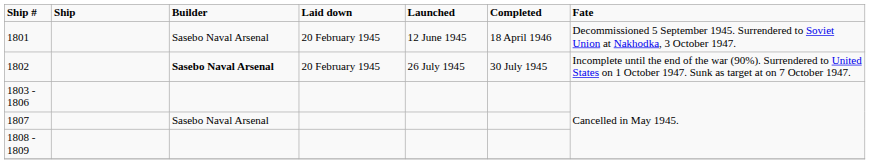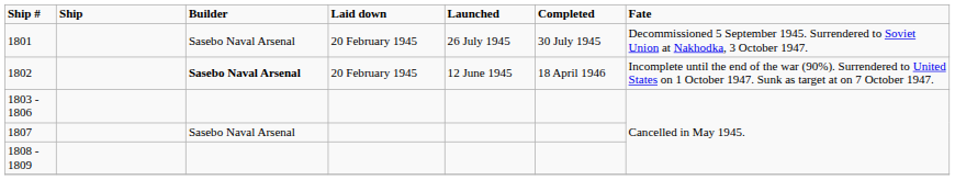1801 | Launched: 12 June 1945 -> 26 July 1945
1801 | Completed: 18 April 1946 -> 30 July 1945
1802 | Launched: 26 July 1945 -> 12 June 1945
1802 | Completed: 30 July 1945 -> 18 April 1946
